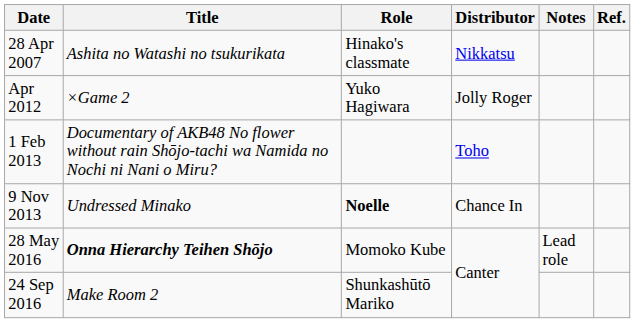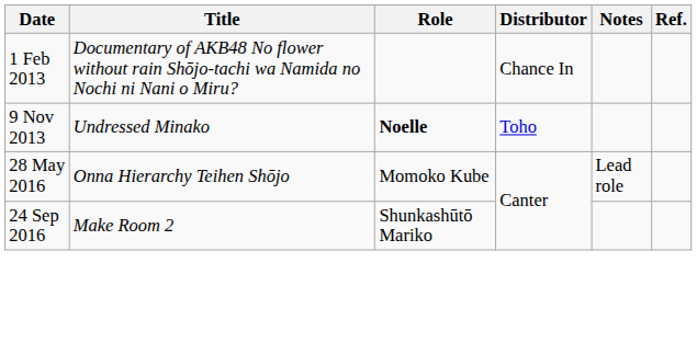- row: 28 Apr 2007 | Ashita no Watashi no tsukurikata | Hinako's classmate | Nikkatsu
- row: Apr 2012 | ×Game 2 | Yuko Hagiwara | Jolly Roger
1 Feb 2013 | Distributor: Toho -> Chance In
9 Nov 2013 | Distributor: Chance In -> Toho
28 May 2016 | Title: bold -> normal
